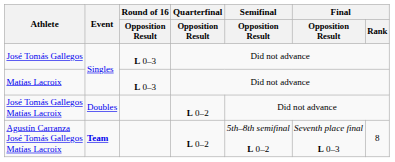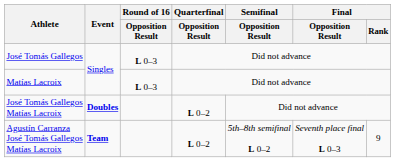José Tomás Gallegos Matías Lacroix | Event: normal -> bold
Agustín Carranza José Tomás Gallegos Matías Lacroix | Final / Rank: 8 -> 9
